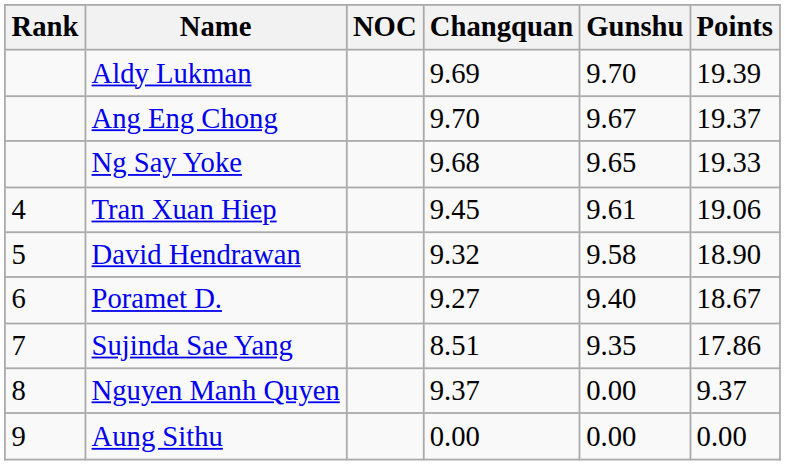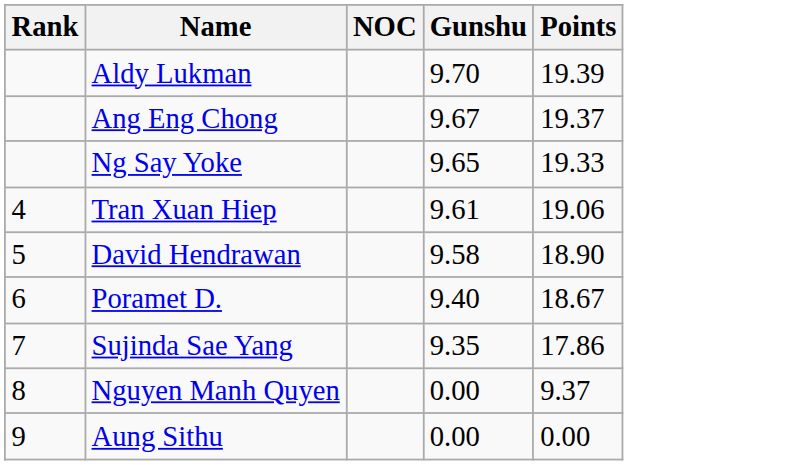- column: Changquan | 9.69 | 9.70 | 9.68 | 9.45 | 9.32 | 9.27 | 8.51 | 9.37 | 0.00
